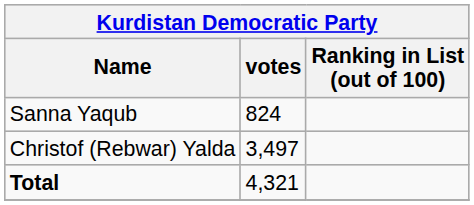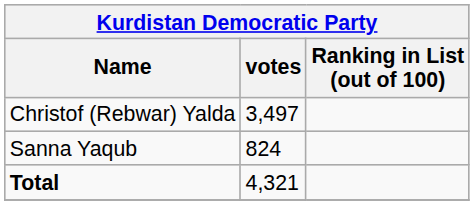rows swapped: Christof (Rebwar) Yalda <-> Sanna Yaqub
